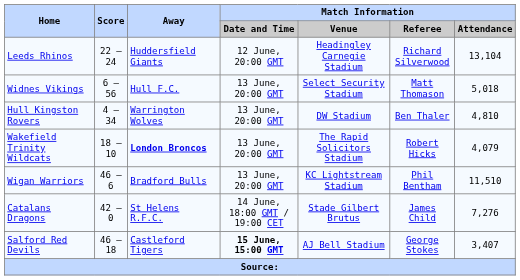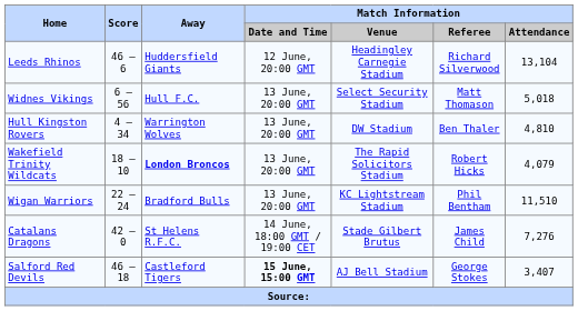Leeds Rhinos | Score: 22 – 24 -> 46 – 6
Wigan Warriors | Score: 46 – 6 -> 22 – 24
